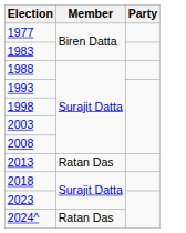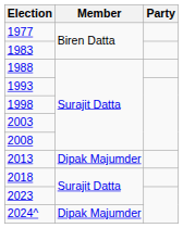2013 | Member: Ratan Das -> Dipak Majumder
2024^ | Member: Ratan Das -> Dipak Majumder
